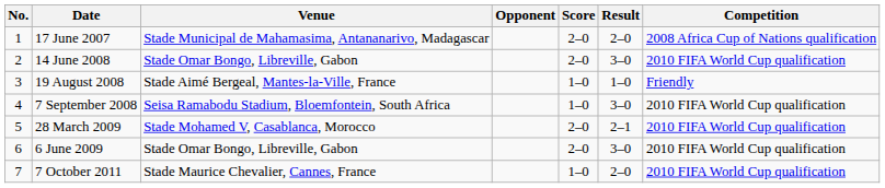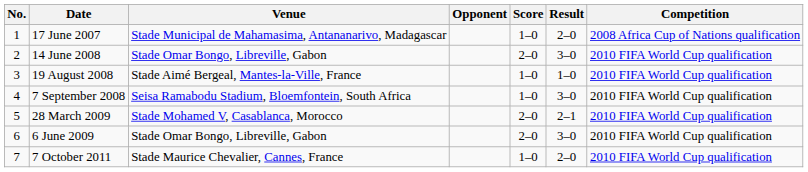17 June 2007 | Score: 2–0 -> 1–0
19 August 2008 | Competition: Friendly -> 2010 FIFA World Cup qualification
